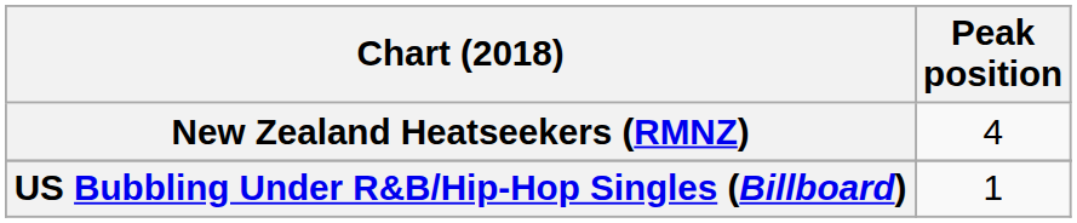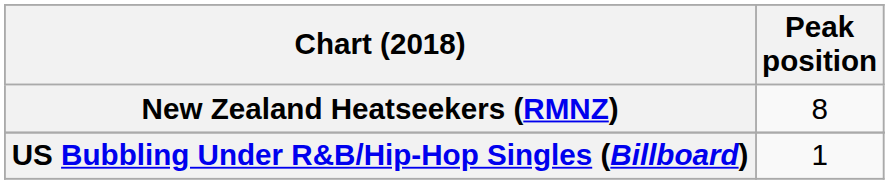New Zealand Heatseekers (RMNZ) | Peak position: 4 -> 8
